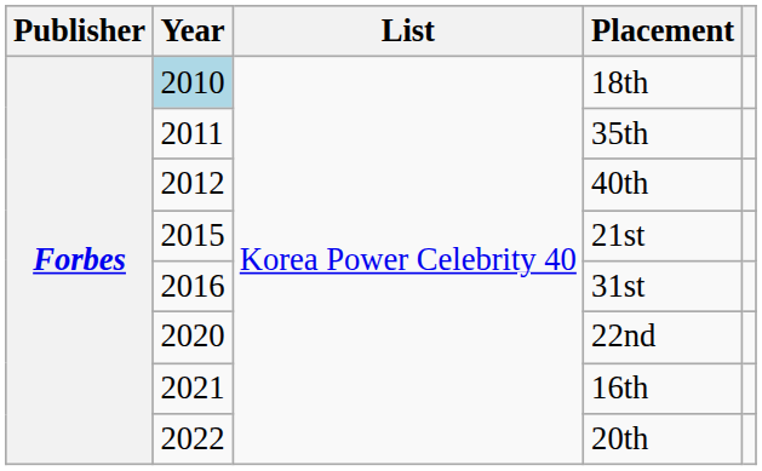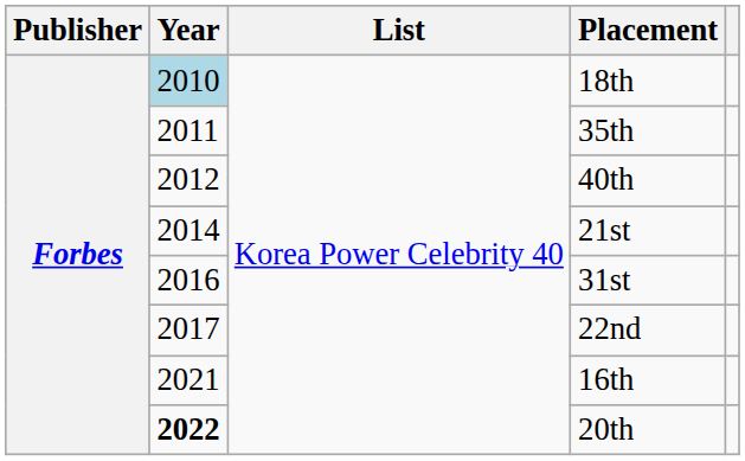21st | Year: 2015 -> 2014
22nd | Year: 2020 -> 2017
20th | Year: normal -> bold
